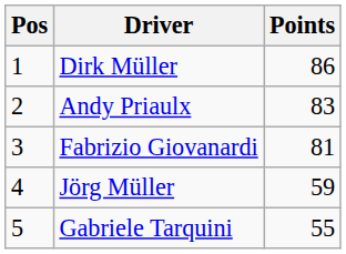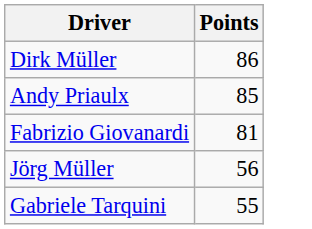- column: Pos | 1 | 2 | 3 | 4 | 5
Andy Priaulx | Points: 83 -> 85
Jörg Müller | Points: 59 -> 56
